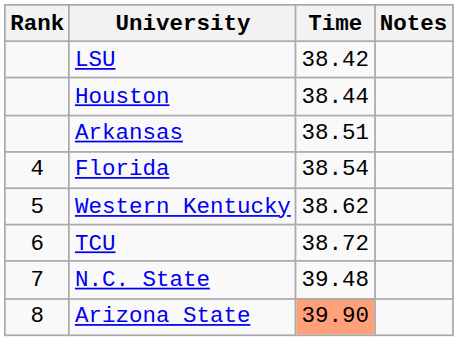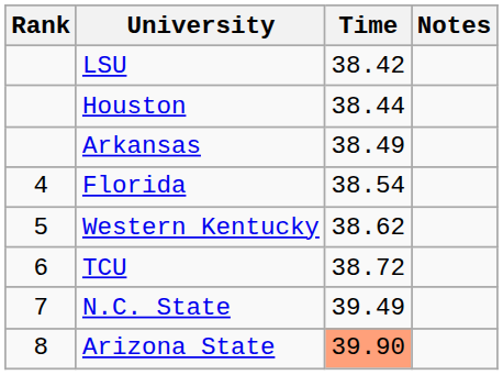Arkansas | Time: 38.51 -> 38.49
N.C. State | Time: 39.48 -> 39.49
